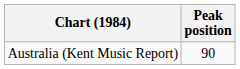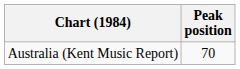Australia (Kent Music Report) | Peak position: 90 -> 70
